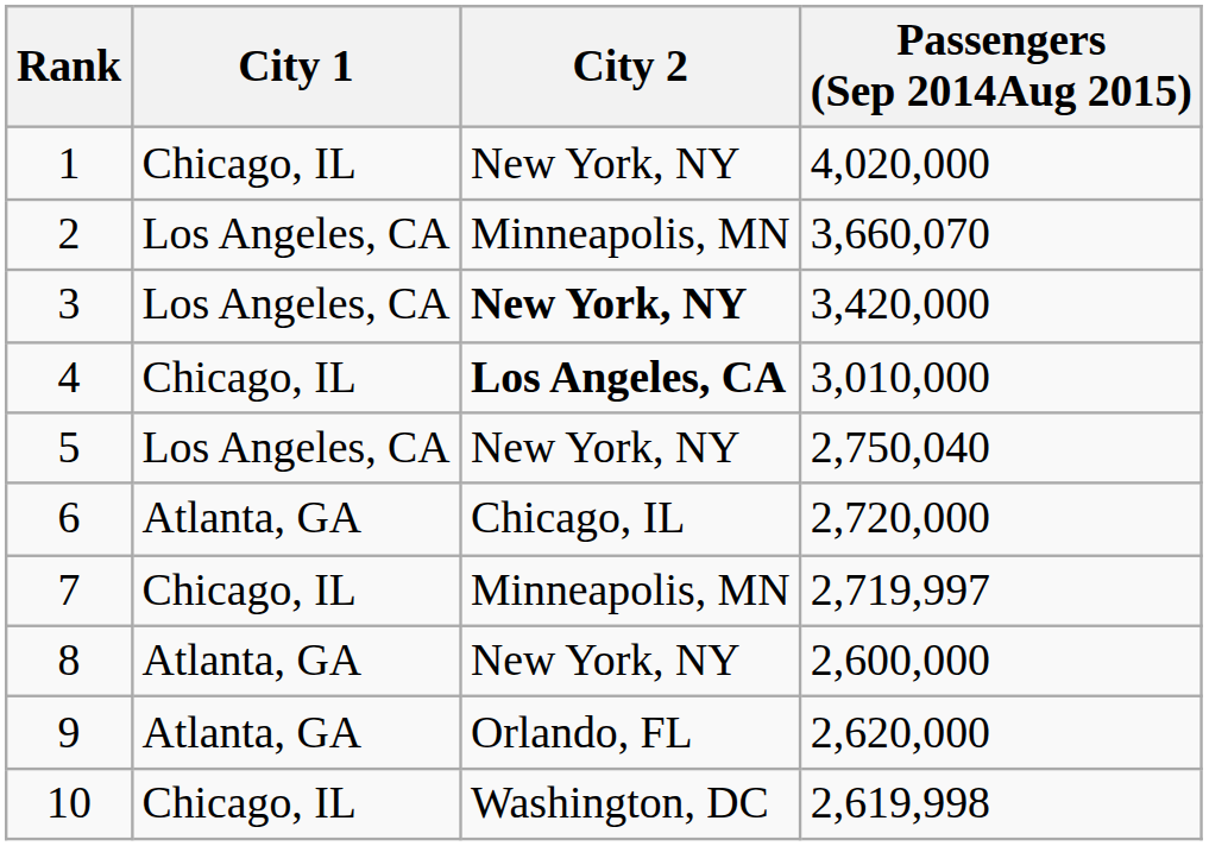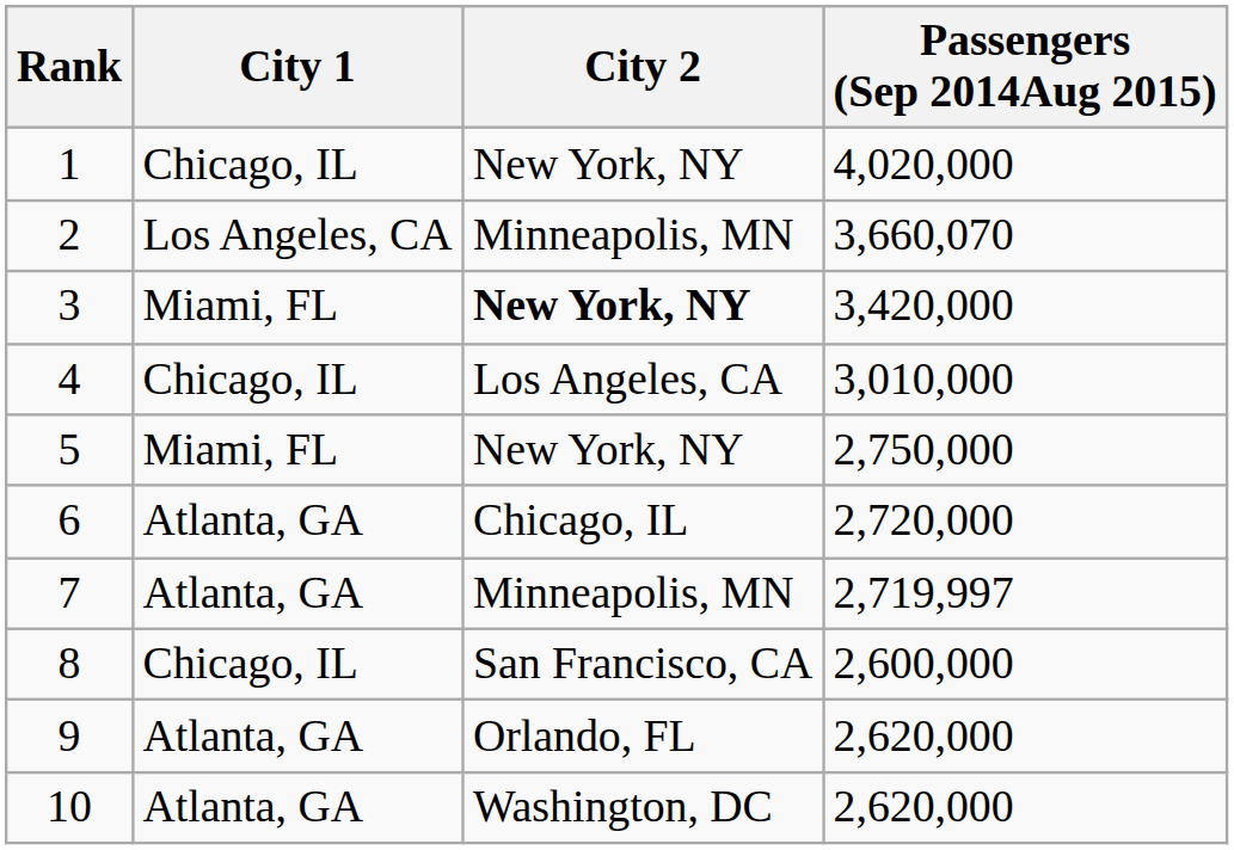3 | City 1: Los Angeles, CA -> Miami, FL
4 | City 2: bold -> normal
5 | City 1: Los Angeles, CA -> Miami, FL
5 | Passengers (Sep 2014Aug 2015): 2,750,040 -> 2,750,000
7 | City 1: Chicago, IL -> Atlanta, GA
8 | City 1: Atlanta, GA -> Chicago, IL
8 | City 2: New York, NY -> San Francisco, CA
10 | City 1: Chicago, IL -> Atlanta, GA
10 | Passengers (Sep 2014Aug 2015): 2,619,998 -> 2,620,000
